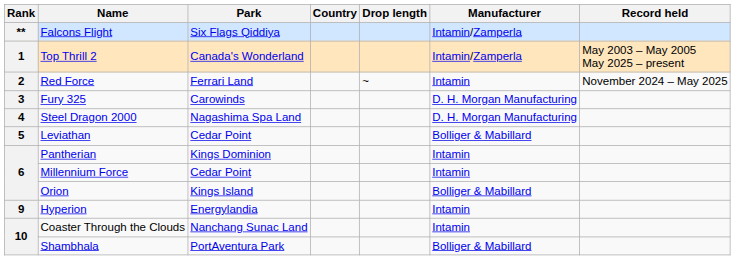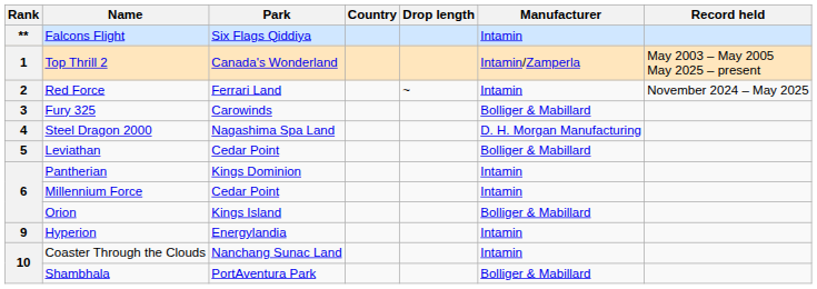Falcons Flight | Manufacturer: Intamin/Zamperla -> Intamin
Fury 325 | Manufacturer: D. H. Morgan Manufacturing -> Bolliger & Mabillard
